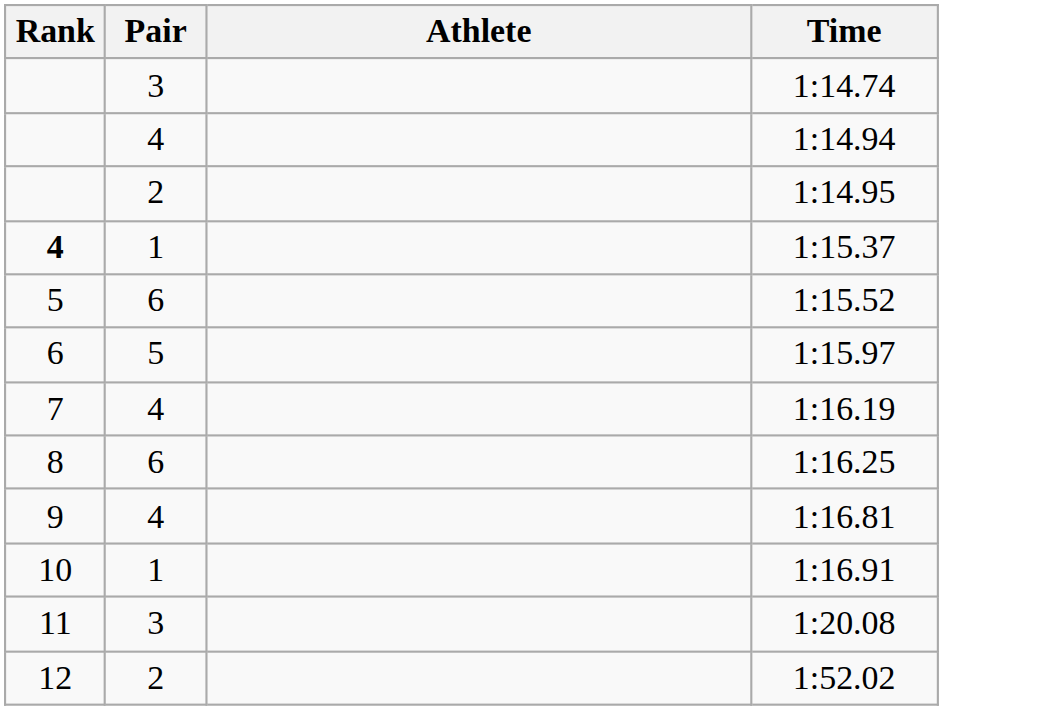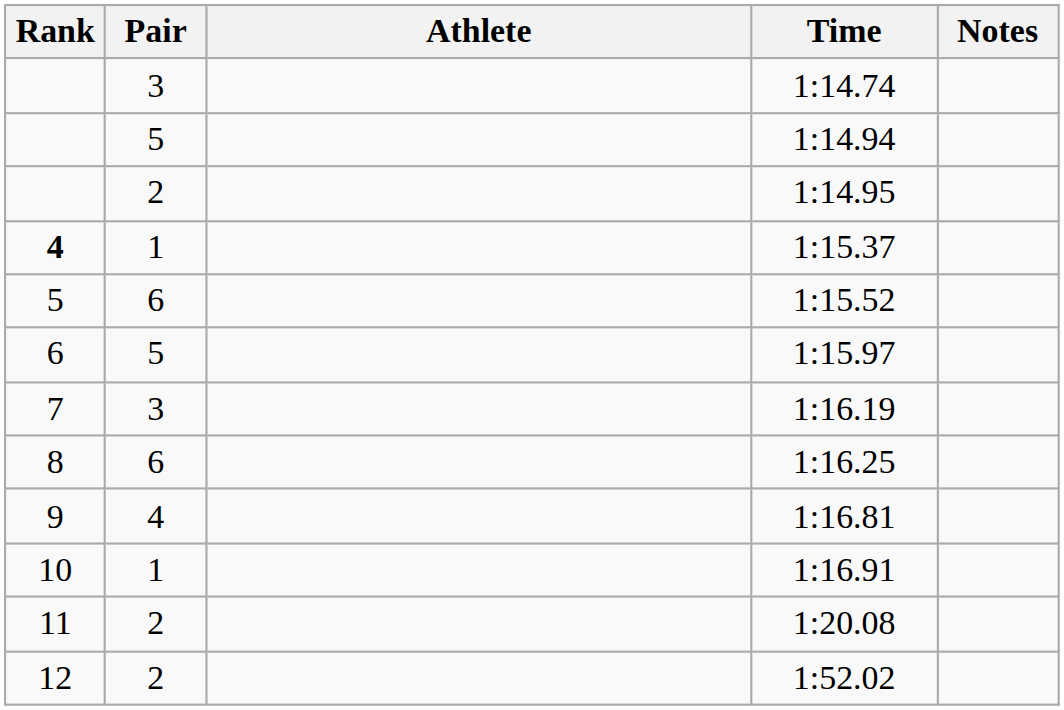+ column: Notes
1:14.94 | Pair: 4 -> 5
1:16.19 | Pair: 4 -> 3
1:20.08 | Pair: 3 -> 2
